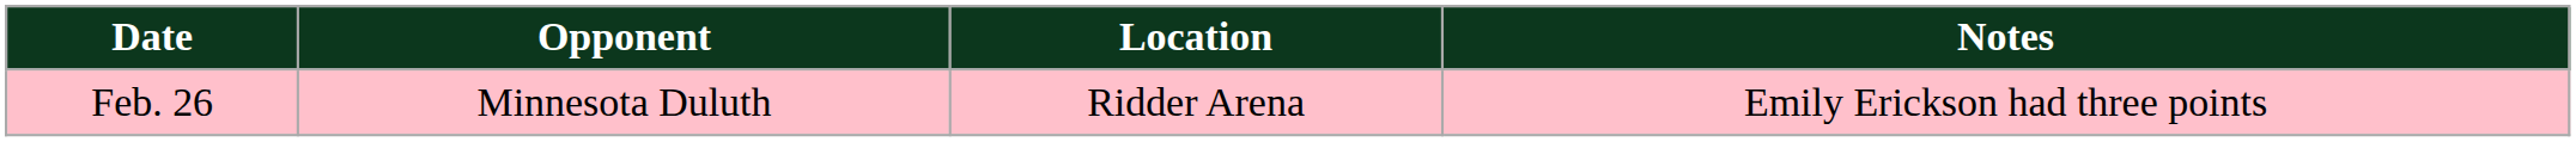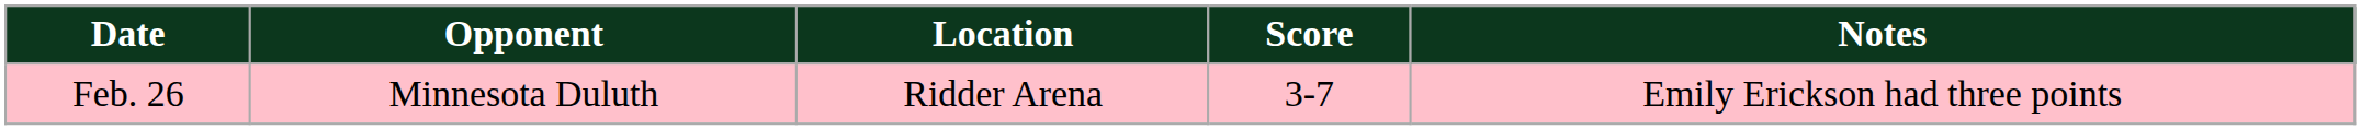+ column: Score | 3-7
